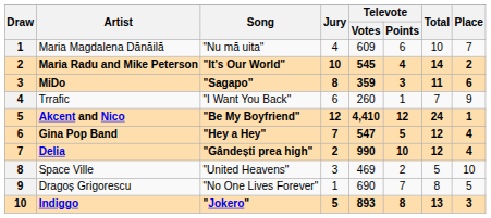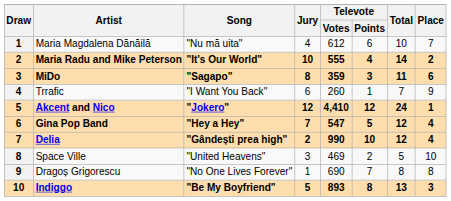Maria Magdalena Dănăilă | Televote / Votes: 609 -> 612
Maria Radu and Mike Peterson | Televote / Votes: 545 -> 555
Akcent and Nico | Song: "Be My Boyfriend" -> "Jokero"
Dragoș Grigorescu | Place: 5 -> 8
Indiggo | Song: "Jokero" -> "Be My Boyfriend"
